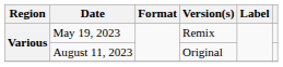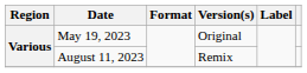May 19, 2023 | Version(s): Remix -> Original
August 11, 2023 | Version(s): Original -> Remix
